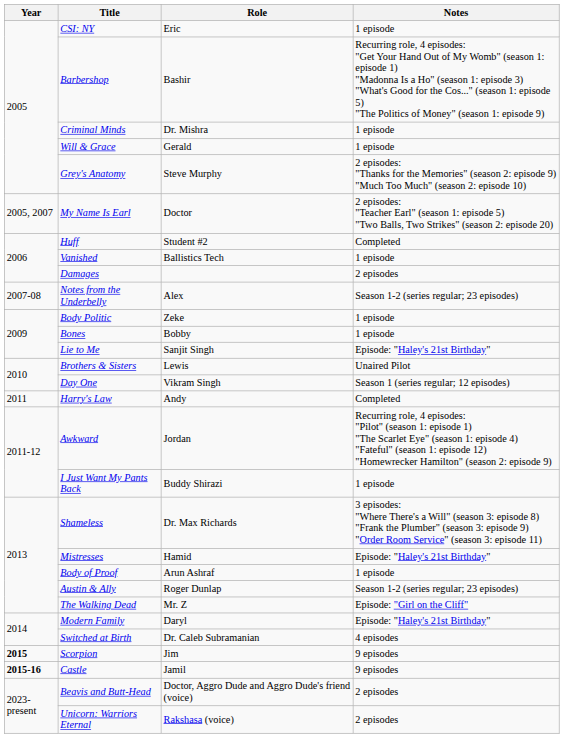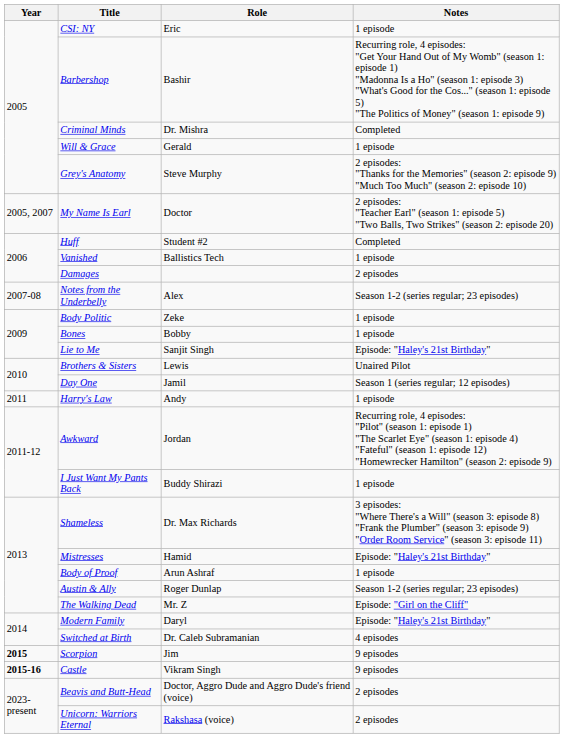Criminal Minds | Notes: 1 episode -> Completed
Day One | Role: Vikram Singh -> Jamil
Harry's Law | Notes: Completed -> 1 episode
Castle | Role: Jamil -> Vikram Singh
